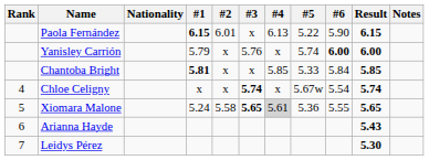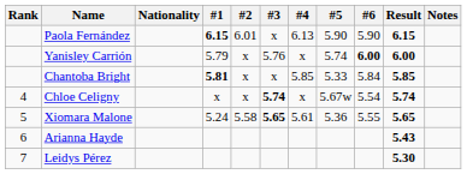Paola Fernández | #5: 5.22 -> 5.90
Xiomara Malone | #4: lightgrey background -> no background
